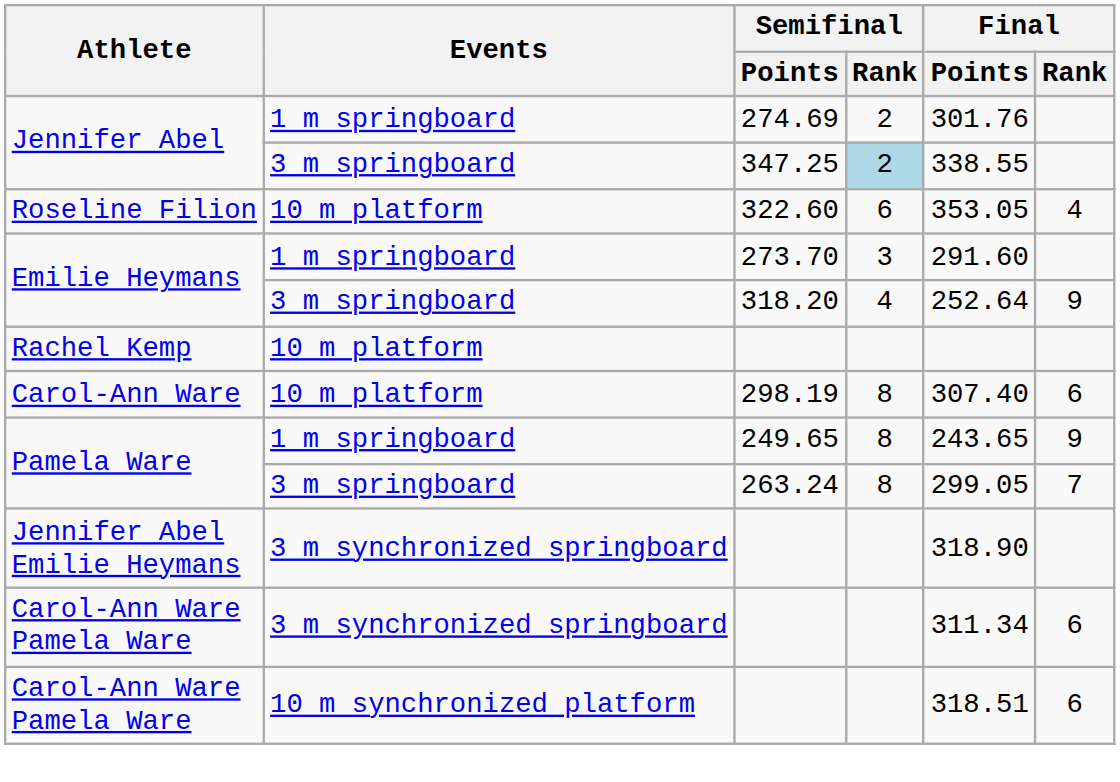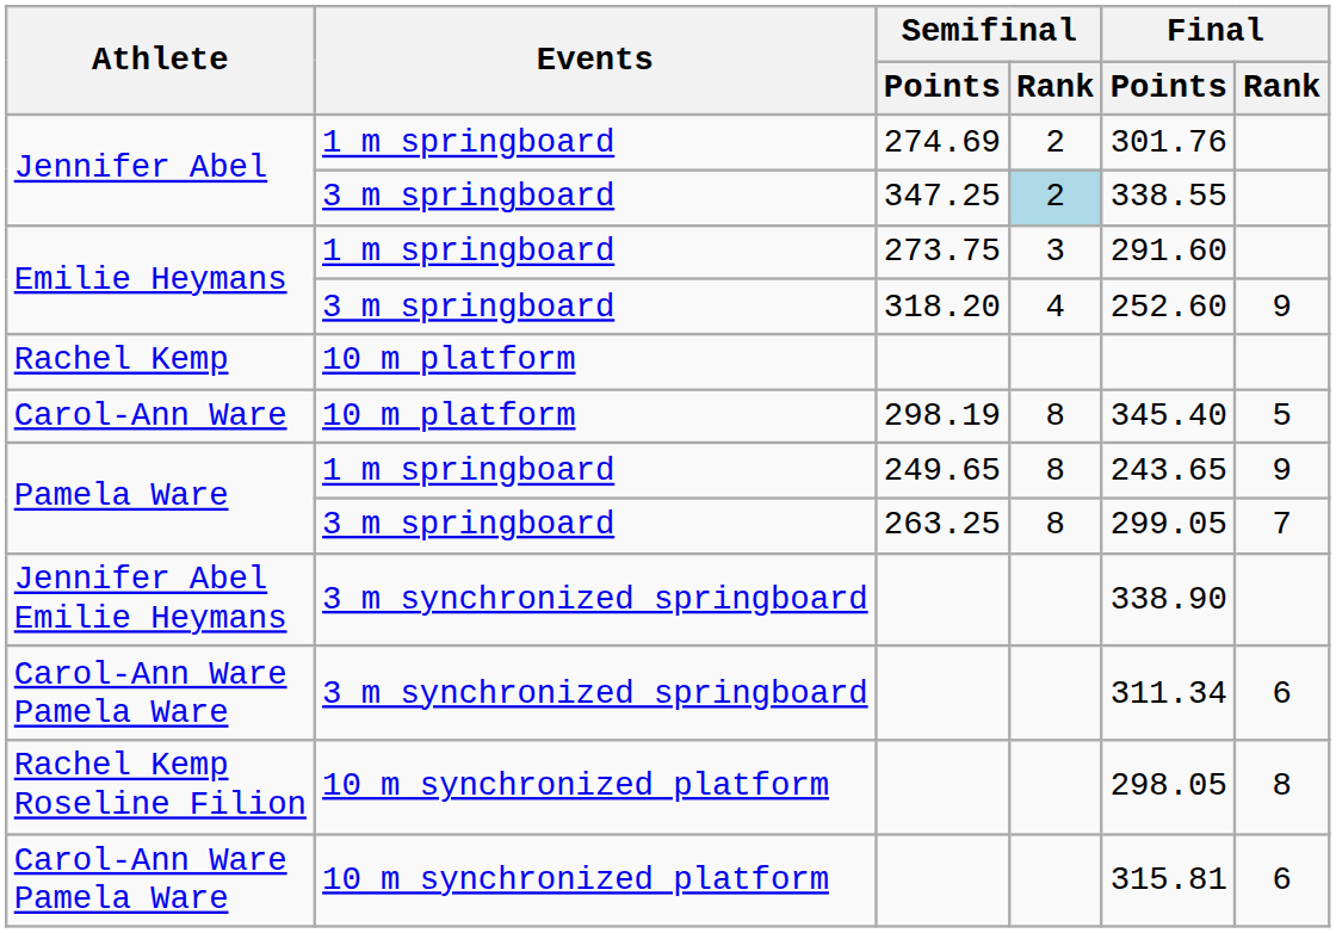- row: Roseline Filion | 10 m platform | 322.60 | 6 | 353.05 | 4
Emilie Heymans / 1 m springboard | Semifinal / Points: 273.70 -> 273.75
Emilie Heymans / 3 m springboard | Final / Points: 252.64 -> 252.60
Carol-Ann Ware | Final / Points: 307.40 -> 345.40
Carol-Ann Ware | Final / Rank: 6 -> 5
Pamela Ware / 3 m springboard | Semifinal / Points: 263.24 -> 263.25
Jennifer Abel Emilie Heymans | Final / Points: 318.90 -> 338.90
+ row: Rachel Kemp Roseline Filion | 10 m synchronized platform | 298.05 | 8
Carol-Ann Ware Pamela Ware / 10 m synchronized platform | Final / Points: 318.51 -> 315.81
